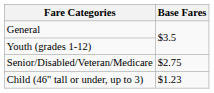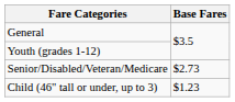Senior/Disabled/Veteran/Medicare | Base Fares: $2.75 -> $2.73
